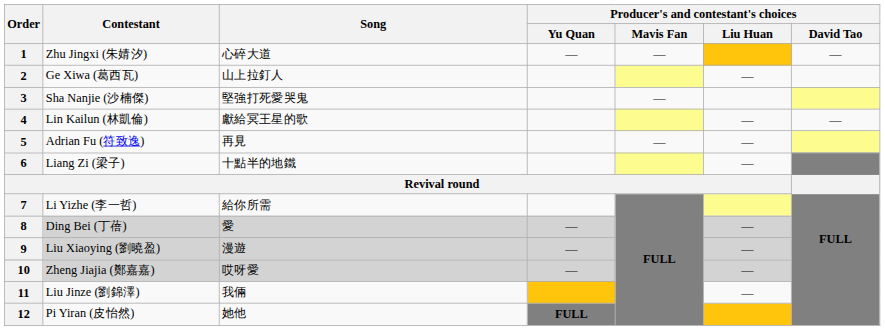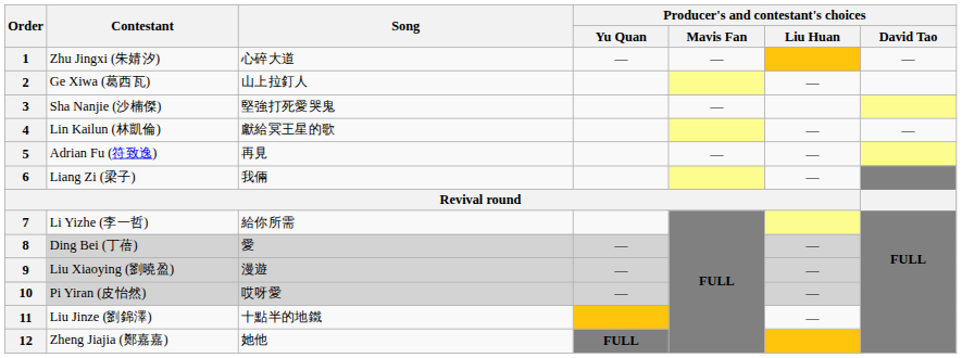6 | Song: 十點半的地鐵 -> 我倆
10 | Contestant: Zheng Jiajia (鄭嘉嘉) -> Pi Yiran (皮怡然)
11 | Song: 我倆 -> 十點半的地鐵
12 | Contestant: Pi Yiran (皮怡然) -> Zheng Jiajia (鄭嘉嘉)
